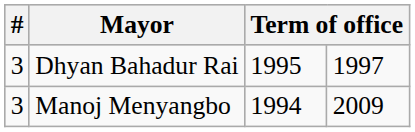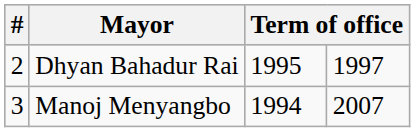Dhyan Bahadur Rai | #: 3 -> 2
Manoj Menyangbo | column 4: 2009 -> 2007
